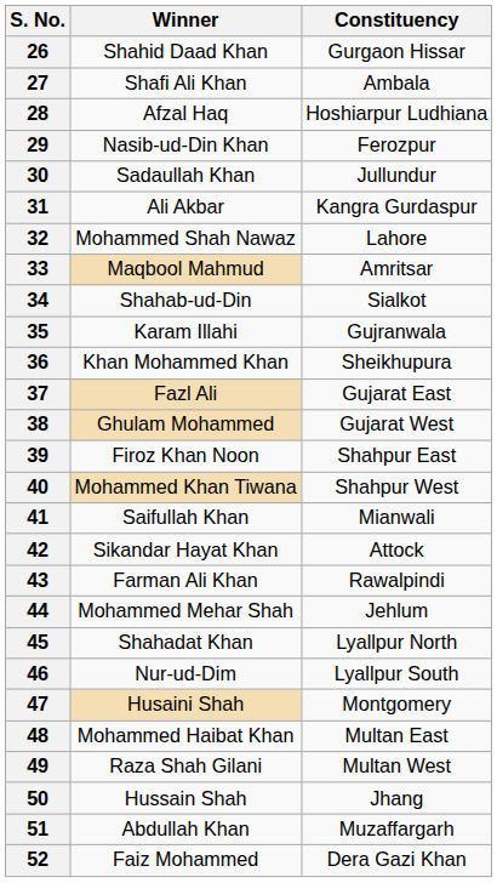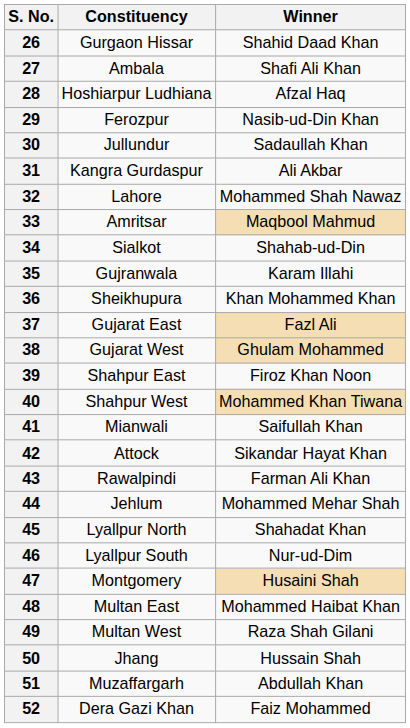columns swapped: Constituency <-> Winner
